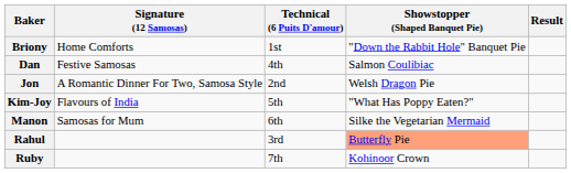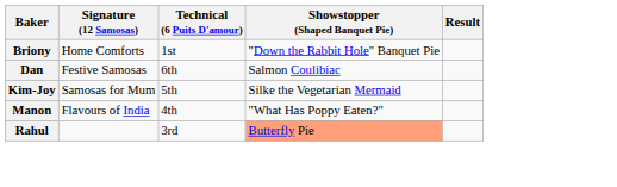Dan | Technical (6 Puits D'amour): 4th -> 6th
- row: Jon | A Romantic Dinner For Two, Samosa Style | 2nd | Welsh Dragon Pie
Kim-Joy | Signature (12 Samosas): Flavours of India -> Samosas for Mum
Kim-Joy | Showstopper (Shaped Banquet Pie): "What Has Poppy Eaten?" -> Silke the Vegetarian Mermaid
Manon | Signature (12 Samosas): Samosas for Mum -> Flavours of India
Manon | Technical (6 Puits D'amour): 6th -> 4th
Manon | Showstopper (Shaped Banquet Pie): Silke the Vegetarian Mermaid -> "What Has Poppy Eaten?"
- row: Ruby | 7th | Kohinoor Crown
